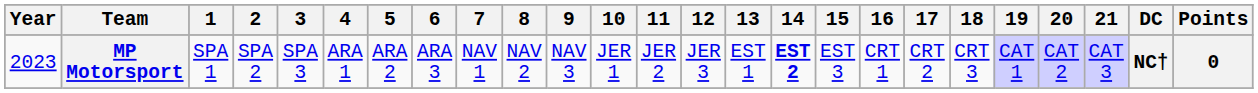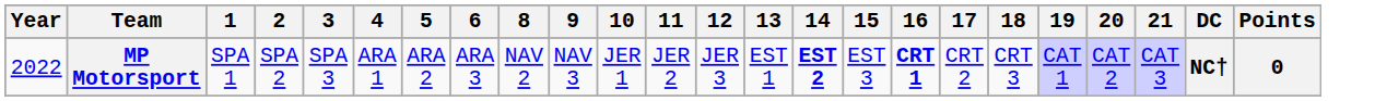- column: 7 | NAV 1
MP Motorsport | Year: 2023 -> 2022
MP Motorsport | 16: normal -> bold
